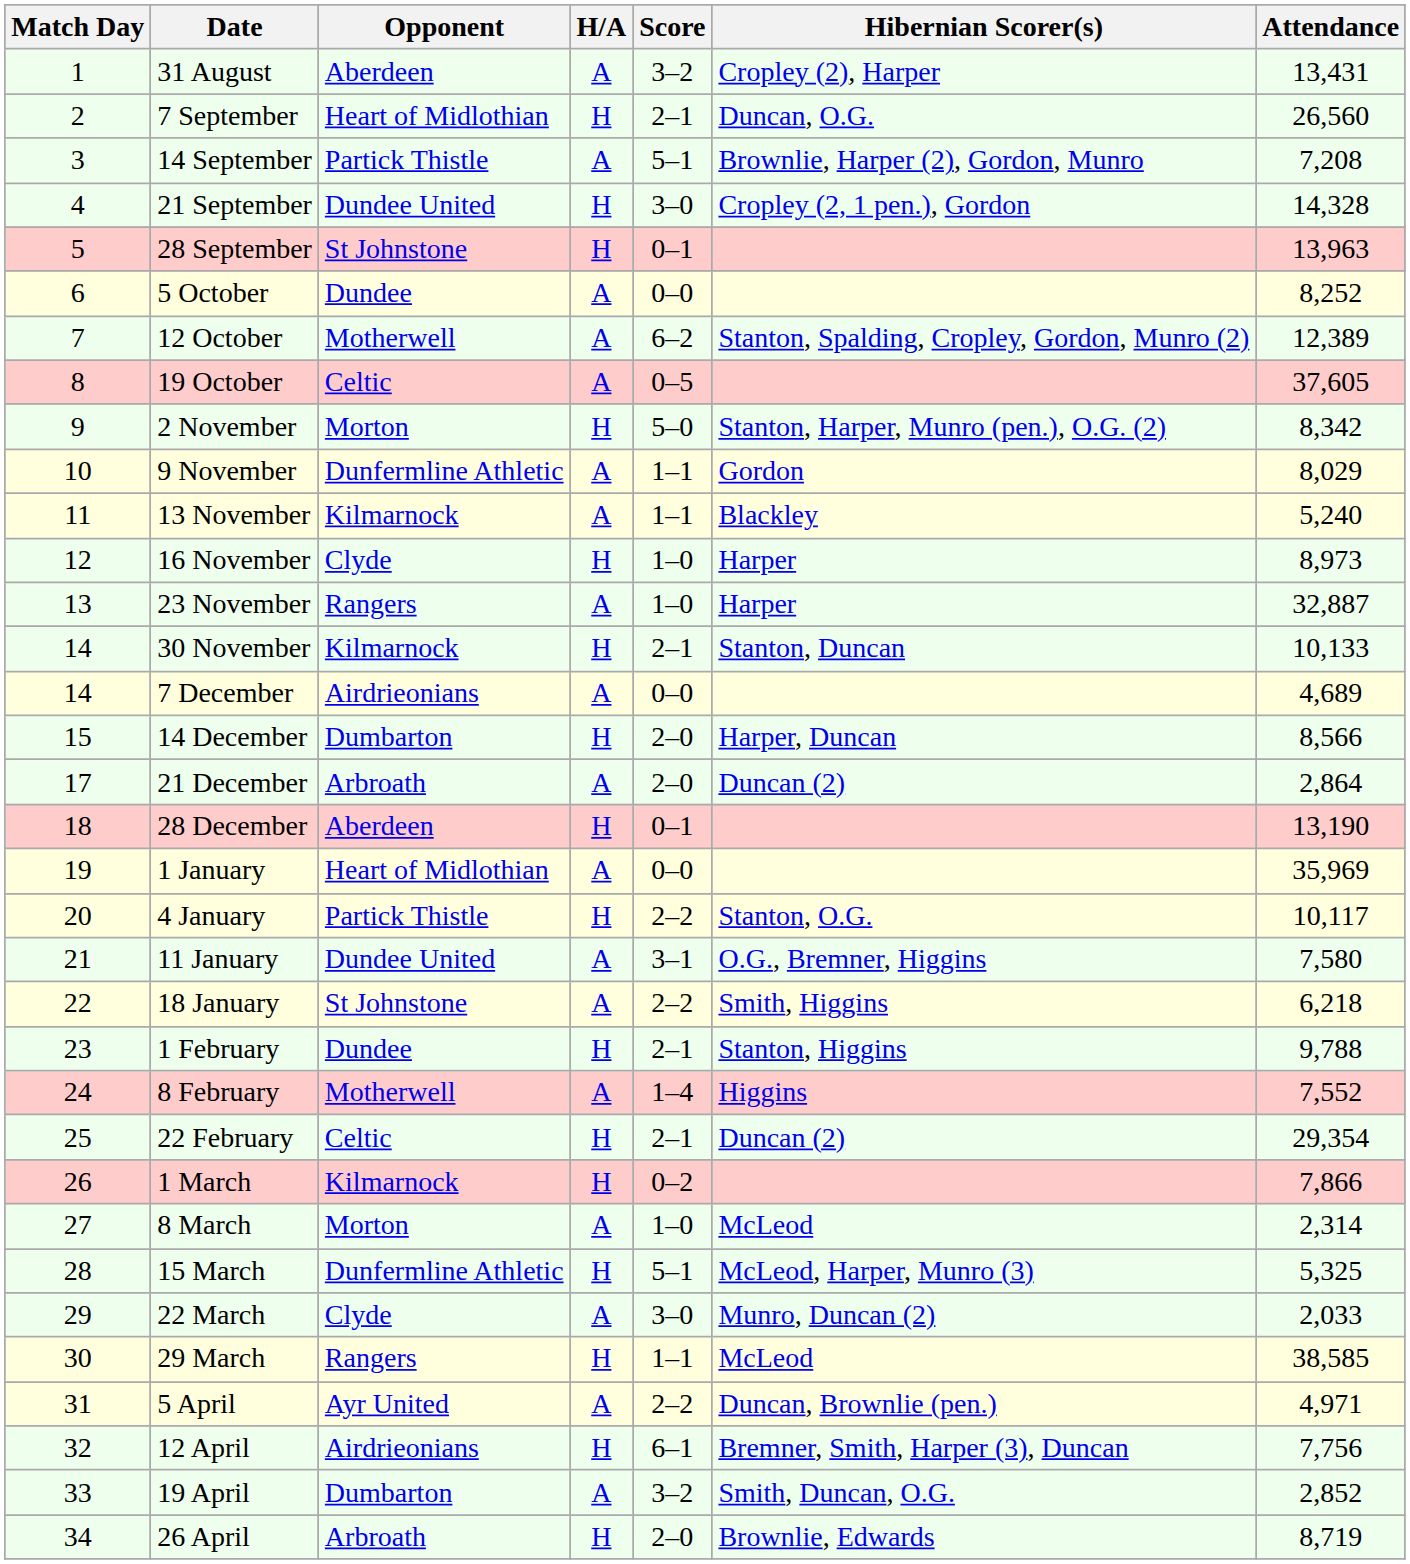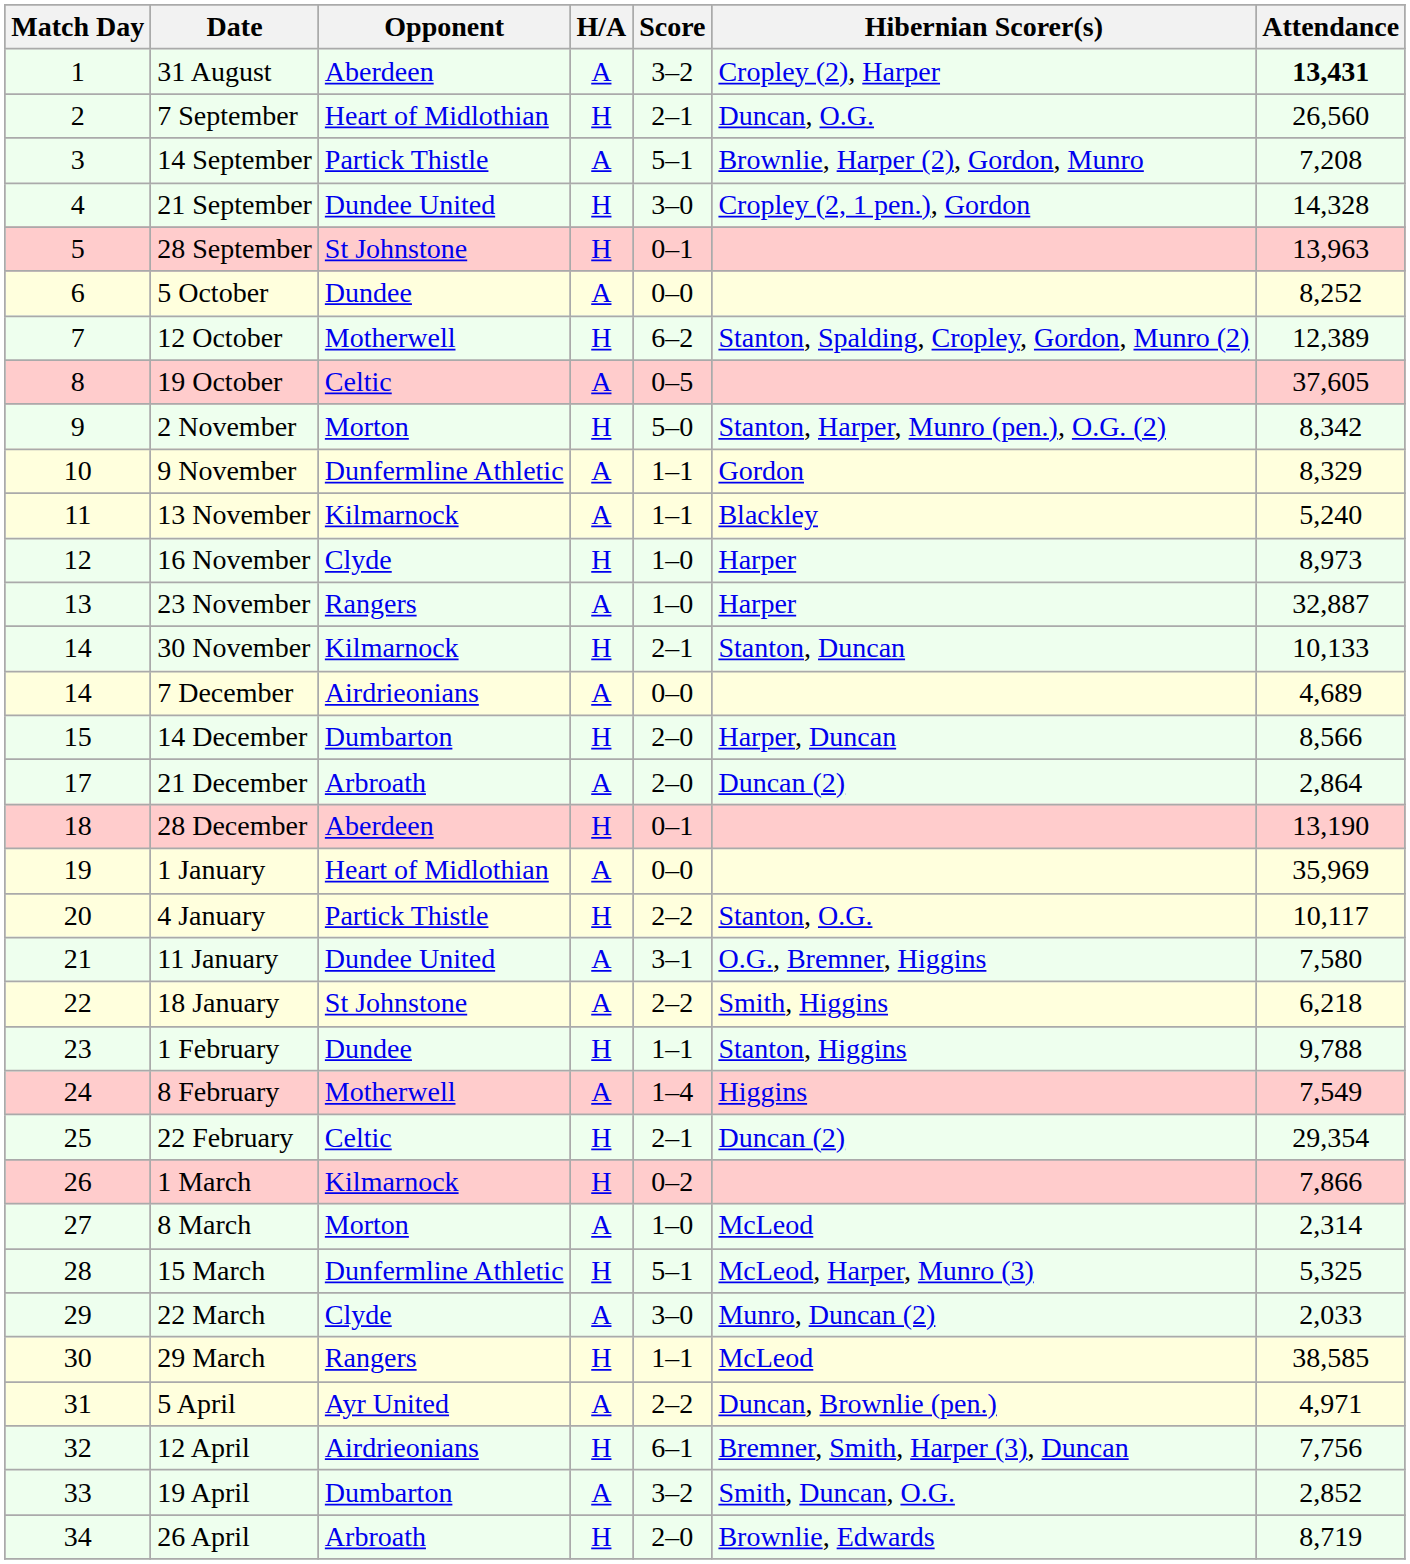31 August | Attendance: normal -> bold
12 October | H/A: A -> H
9 November | Attendance: 8,029 -> 8,329
1 February | Score: 2–1 -> 1–1
8 February | Attendance: 7,552 -> 7,549
